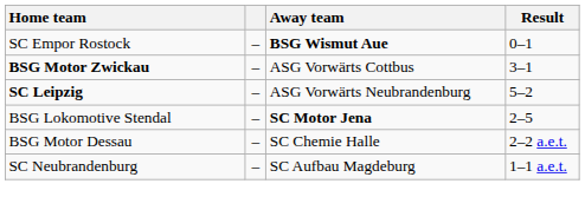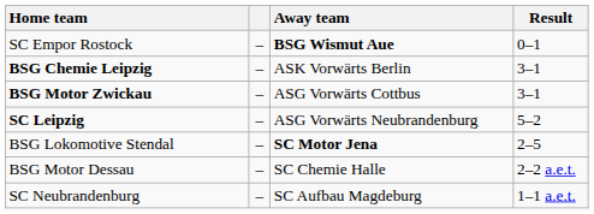+ row: BSG Chemie Leipzig | – | ASK Vorwärts Berlin | 3–1
